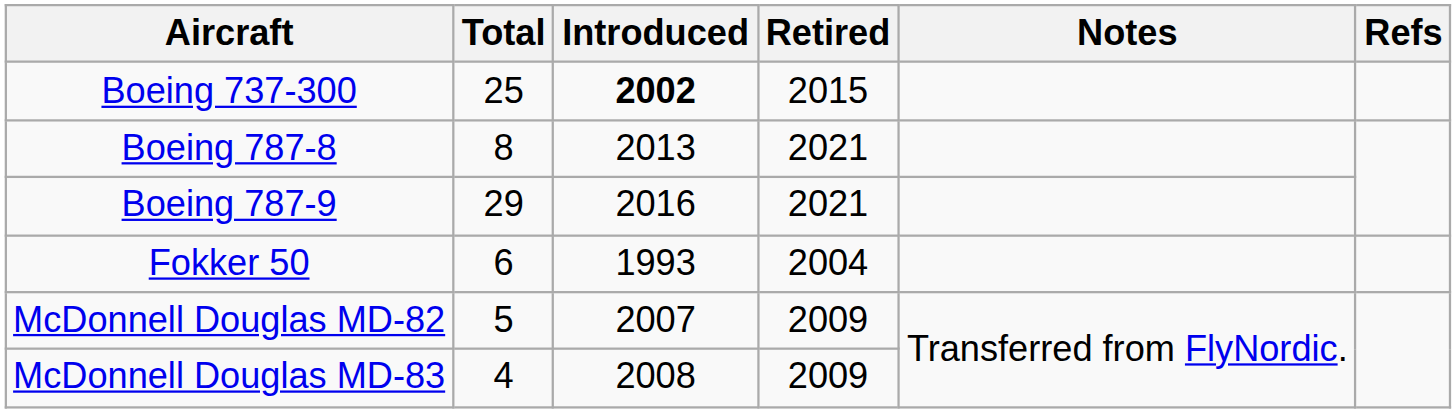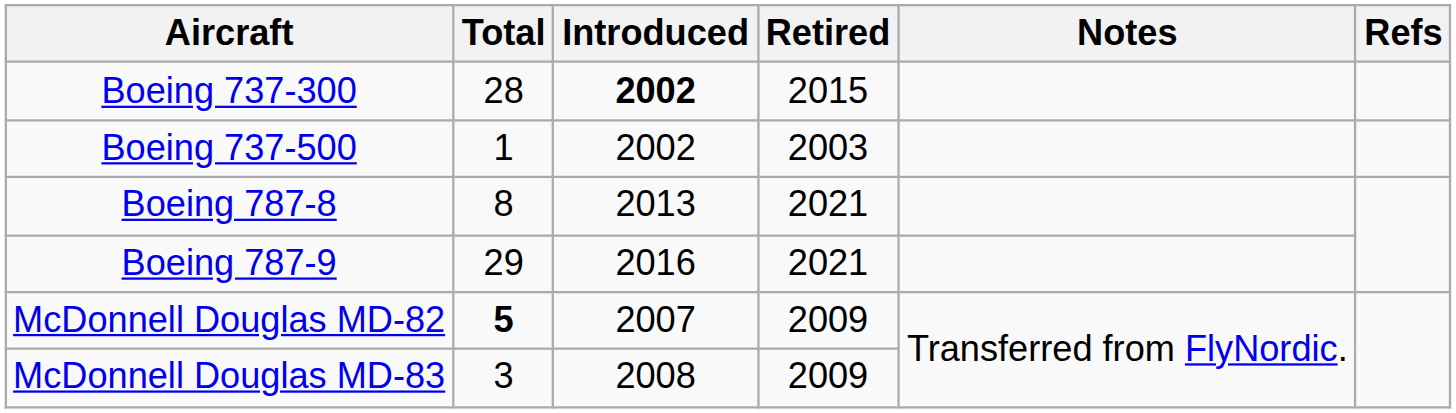Boeing 737-300 | Total: 25 -> 28
+ row: Boeing 737-500 | 1 | 2002 | 2003
- row: Fokker 50 | 6 | 1993 | 2004
McDonnell Douglas MD-82 | Total: normal -> bold
McDonnell Douglas MD-83 | Total: 4 -> 3
